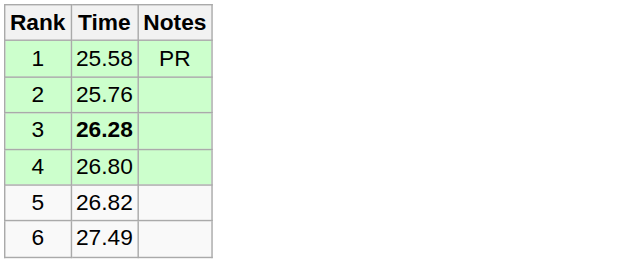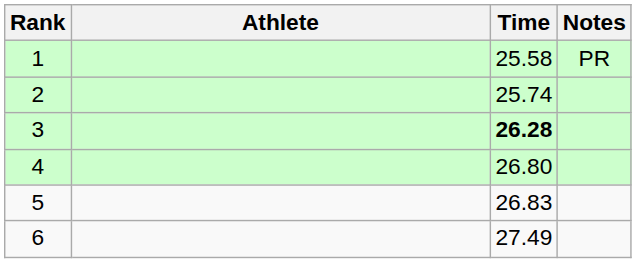+ column: Athlete
2 | Time: 25.76 -> 25.74
5 | Time: 26.82 -> 26.83
